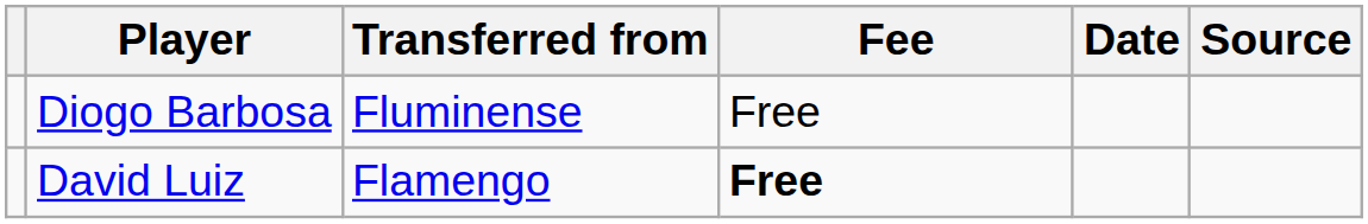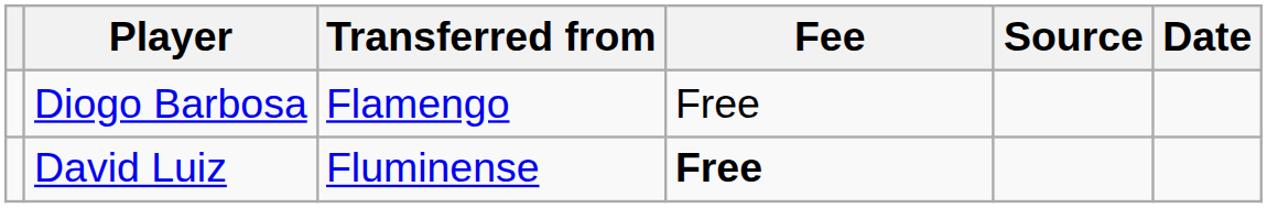columns swapped: Date <-> Source
Diogo Barbosa | Transferred from: Fluminense -> Flamengo
David Luiz | Transferred from: Flamengo -> Fluminense
